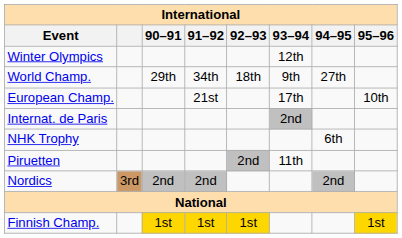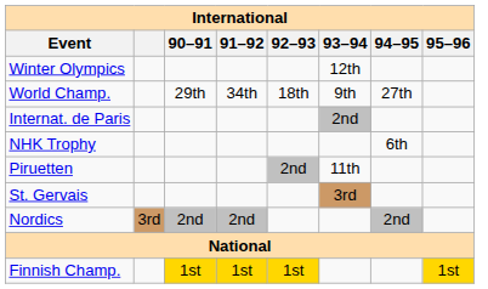- row: European Champ. | 21st | 17th | 10th
+ row: St. Gervais | 3rd
